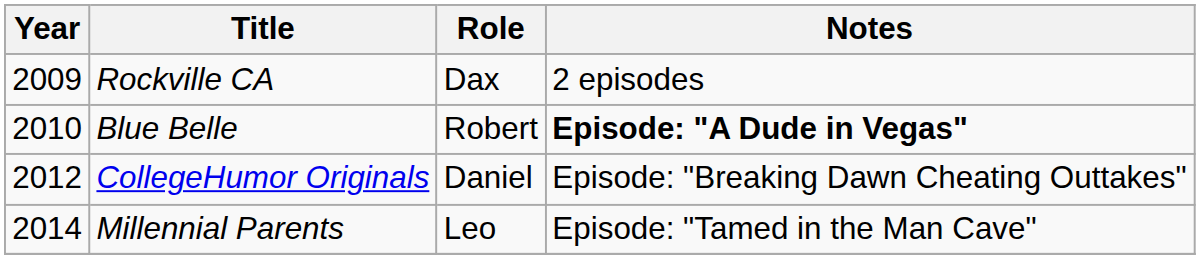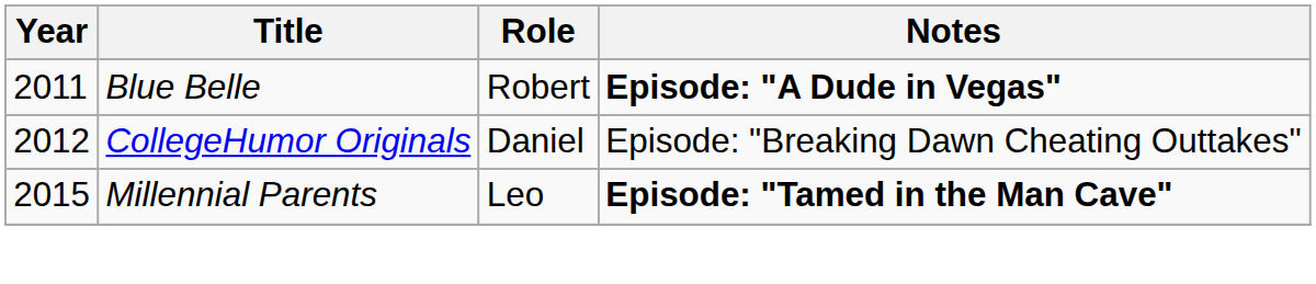- row: 2009 | Rockville CA | Dax | 2 episodes
Blue Belle | Year: 2010 -> 2011
Millennial Parents | Year: 2014 -> 2015
Millennial Parents | Notes: normal -> bold
